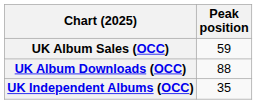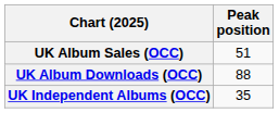UK Album Sales (OCC) | Peak position: 59 -> 51
